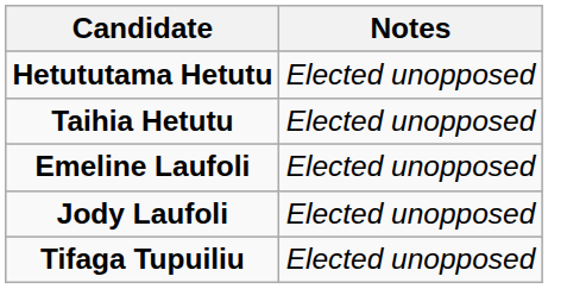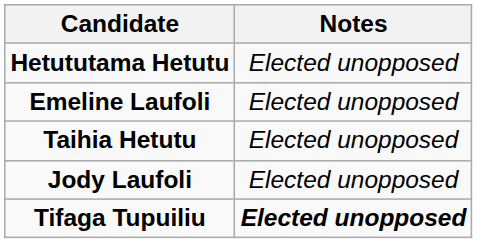rows swapped: Taihia Hetutu <-> Emeline Laufoli
Tifaga Tupuiliu | Notes: normal -> bold
